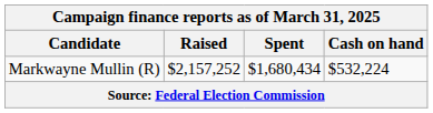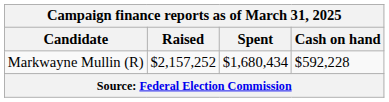Markwayne Mullin (R) | Cash on hand: $532,224 -> $592,228
